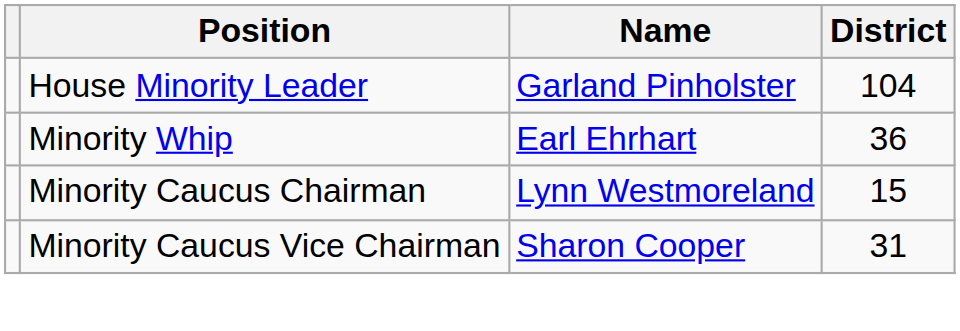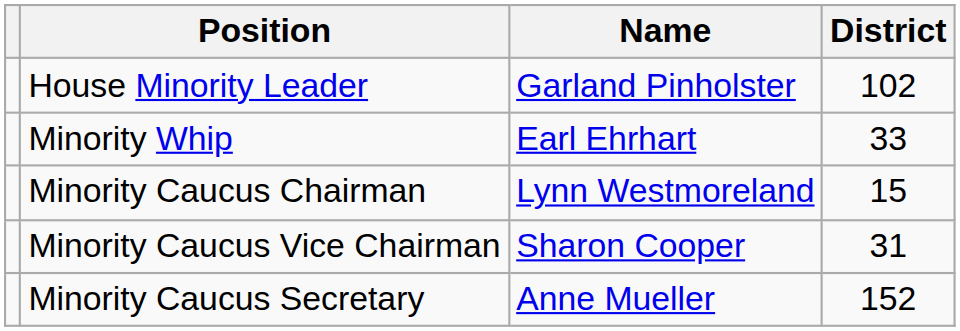House Minority Leader | District: 104 -> 102
Minority Whip | District: 36 -> 33
+ row: Minority Caucus Secretary | Anne Mueller | 152
